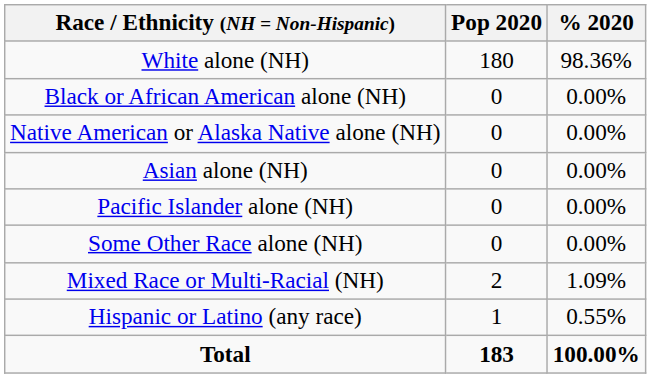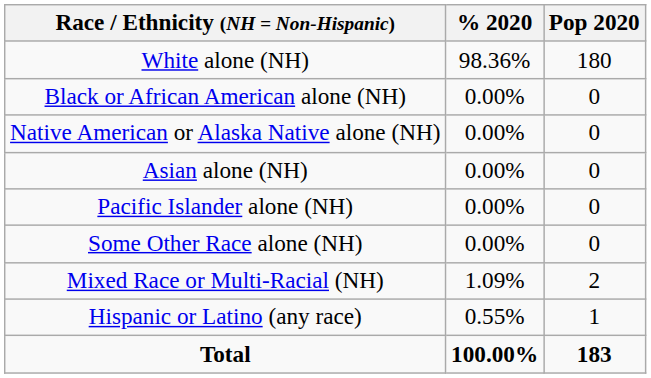columns swapped: Pop 2020 <-> % 2020
